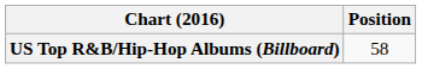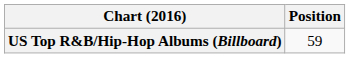US Top R&B/Hip-Hop Albums (Billboard) | Position: 58 -> 59
